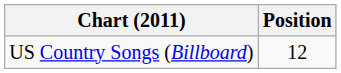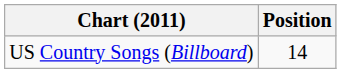US Country Songs (Billboard) | Position: 12 -> 14
